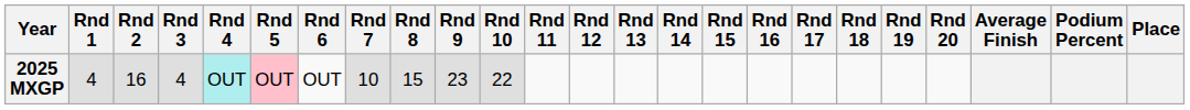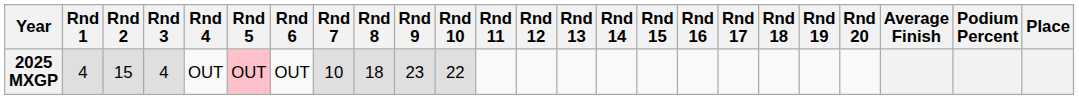2025 MXGP | Rnd 2: 16 -> 15
2025 MXGP | Rnd 4: paleturquoise background -> no background
2025 MXGP | Rnd 8: 15 -> 18
